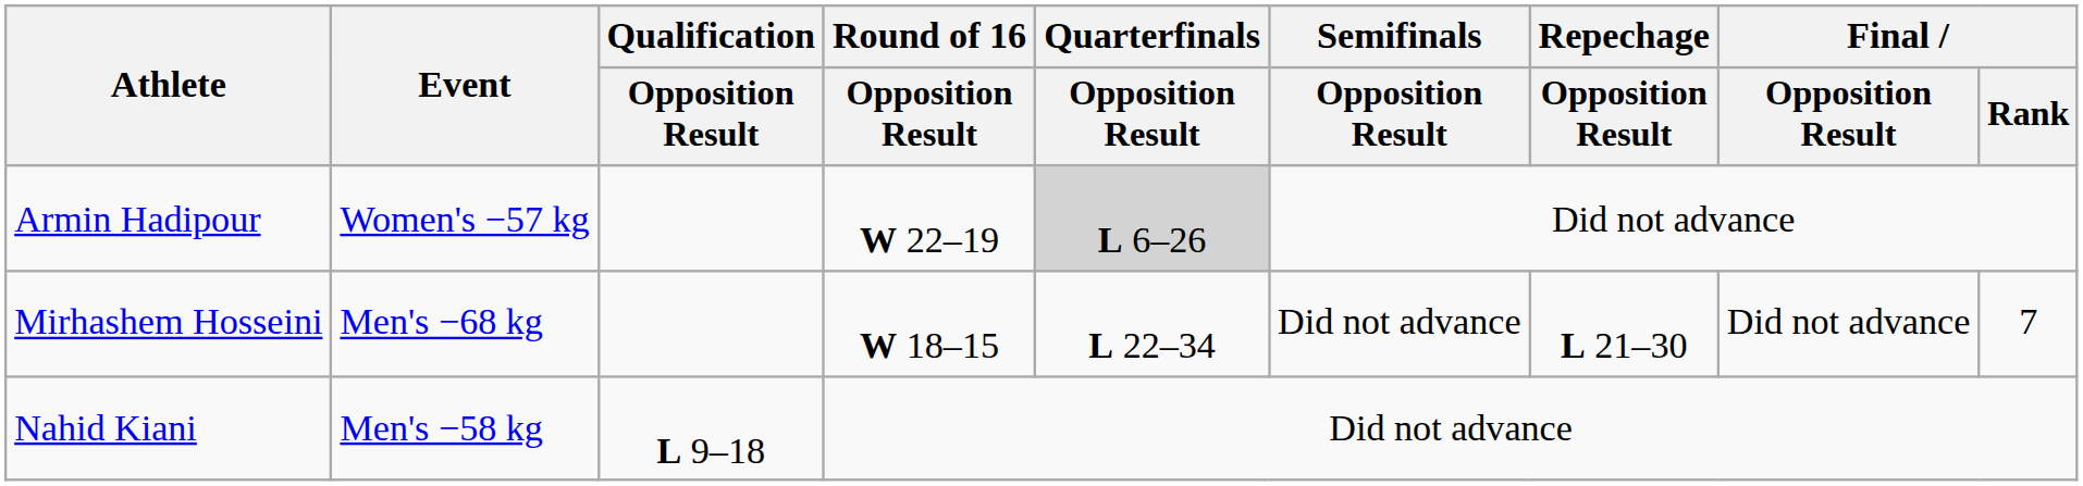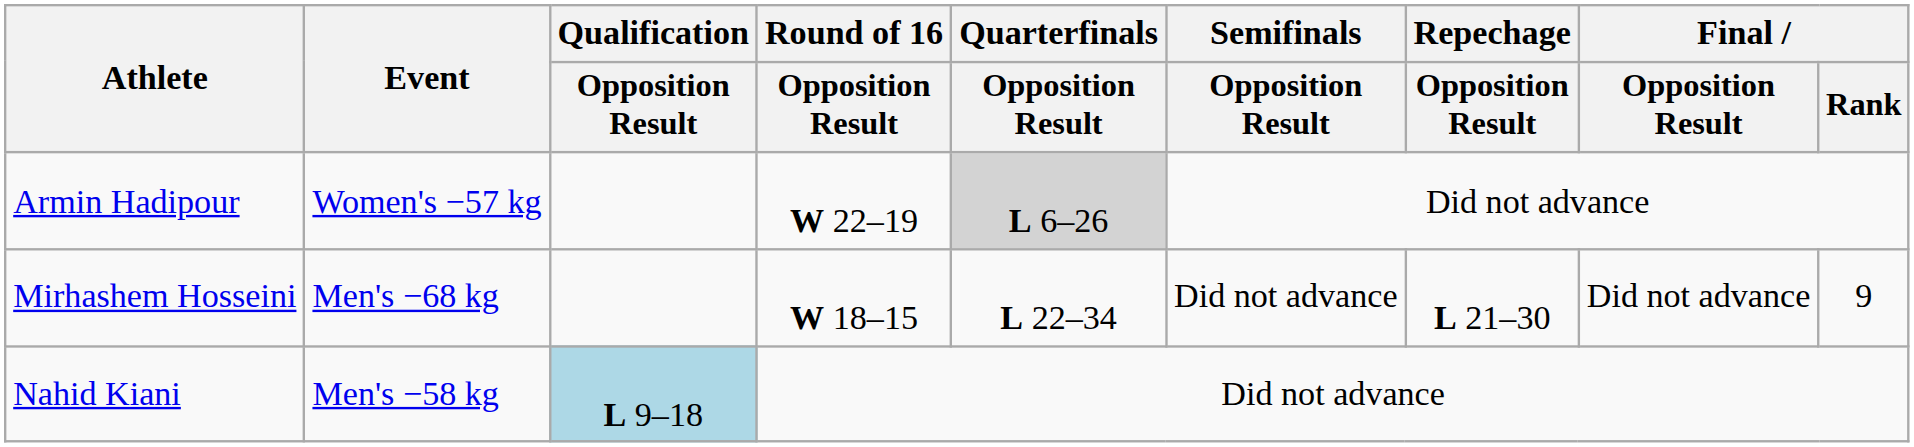Mirhashem Hosseini | Final / Rank: 7 -> 9
Nahid Kiani | Qualification / Opposition Result: no background -> lightblue background
